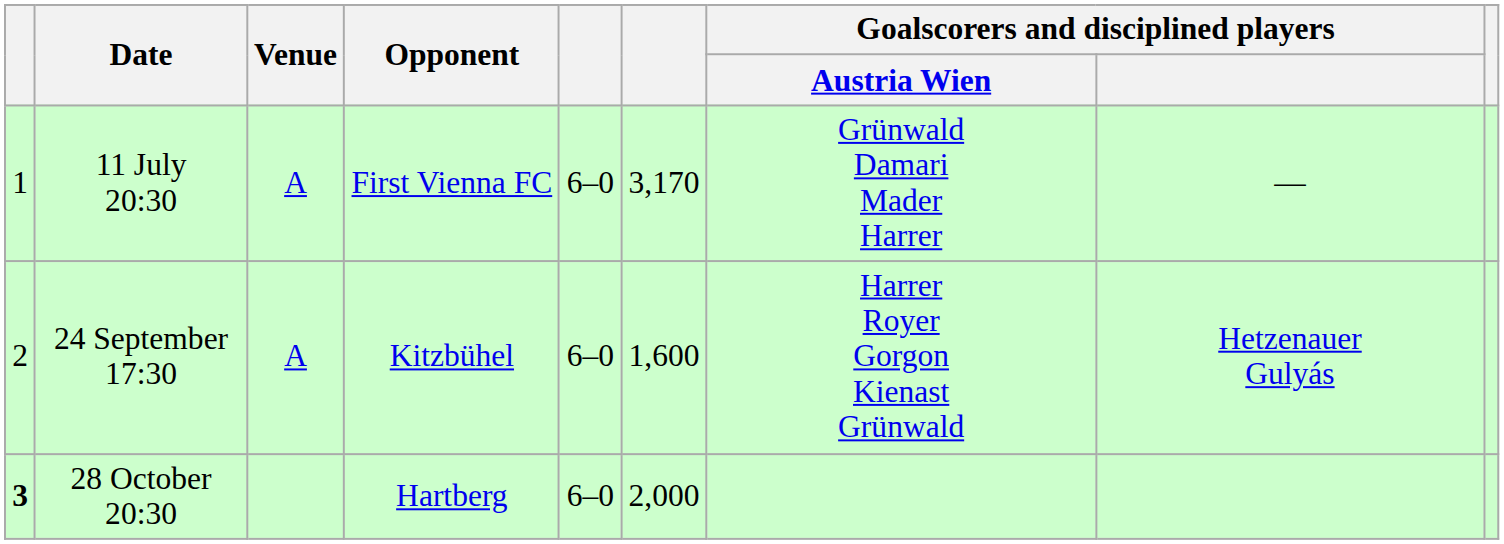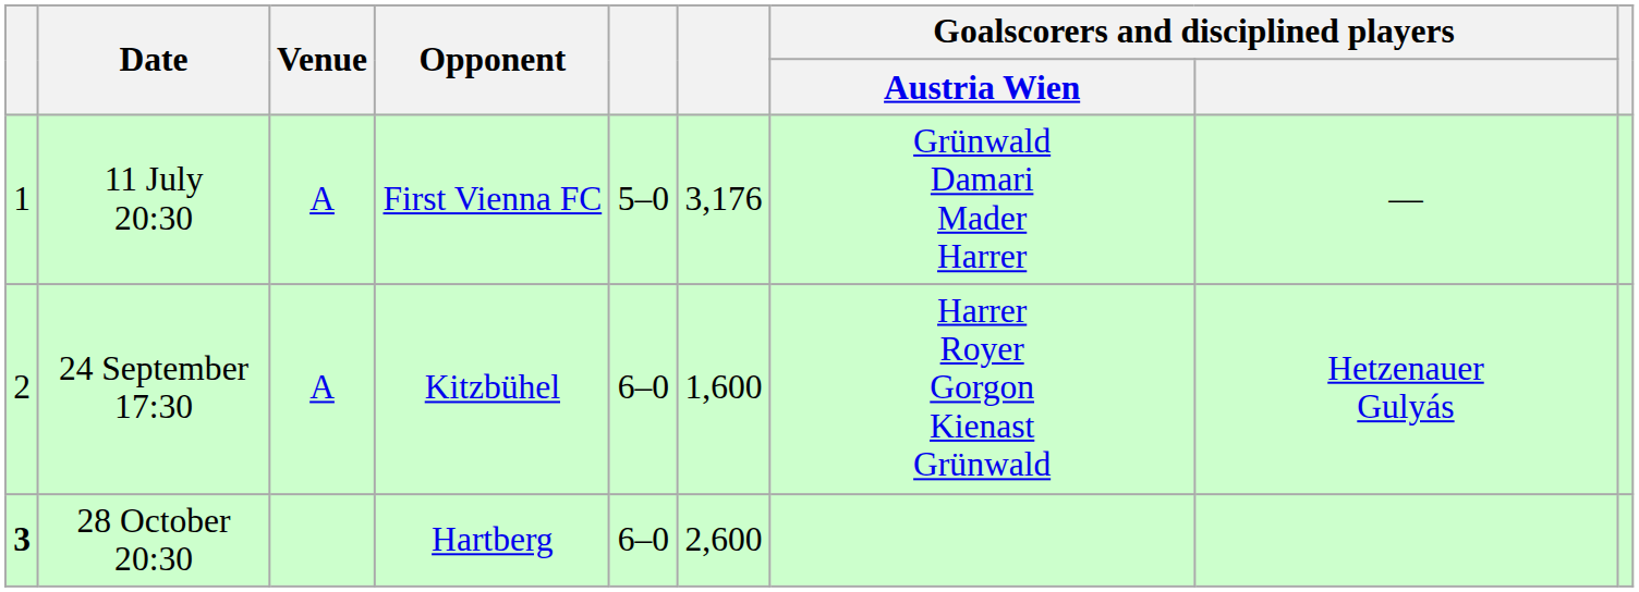11 July 20:30 | column 5: 6–0 -> 5–0
11 July 20:30 | column 6: 3,170 -> 3,176
28 October 20:30 | column 6: 2,000 -> 2,600
